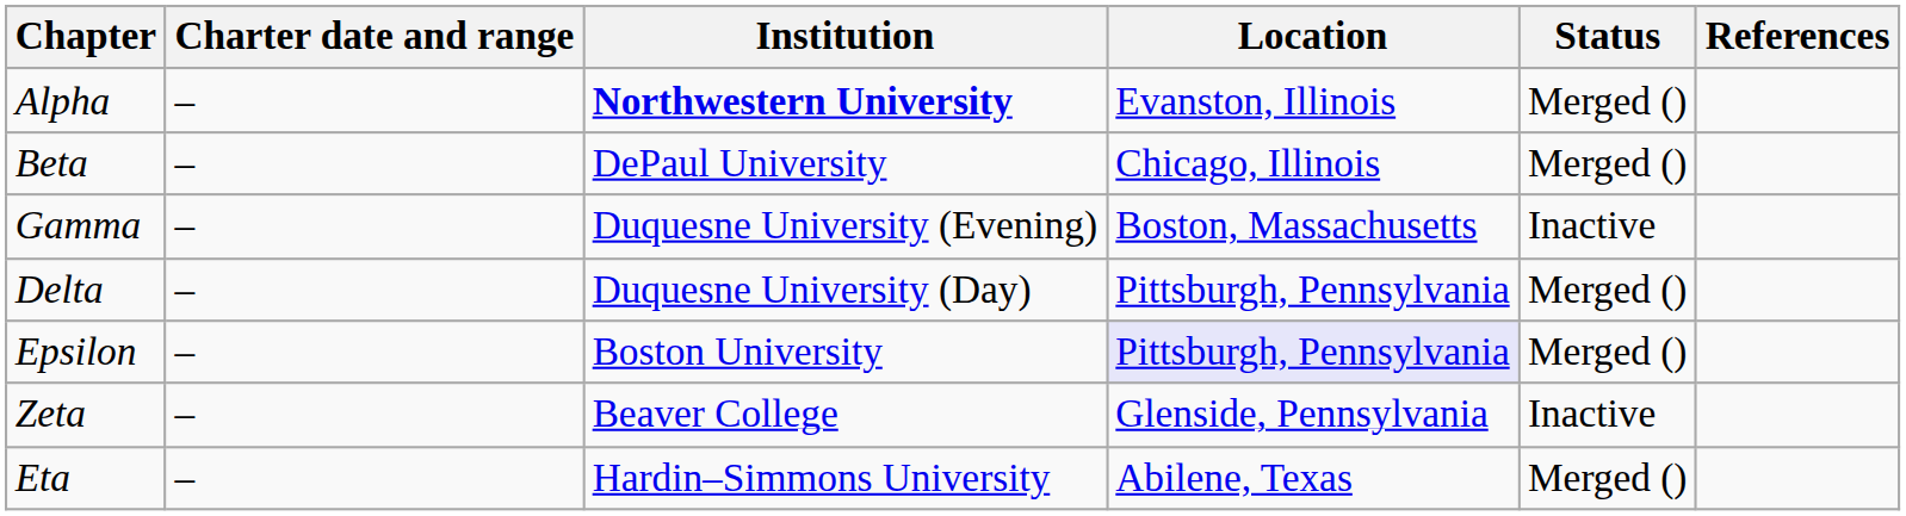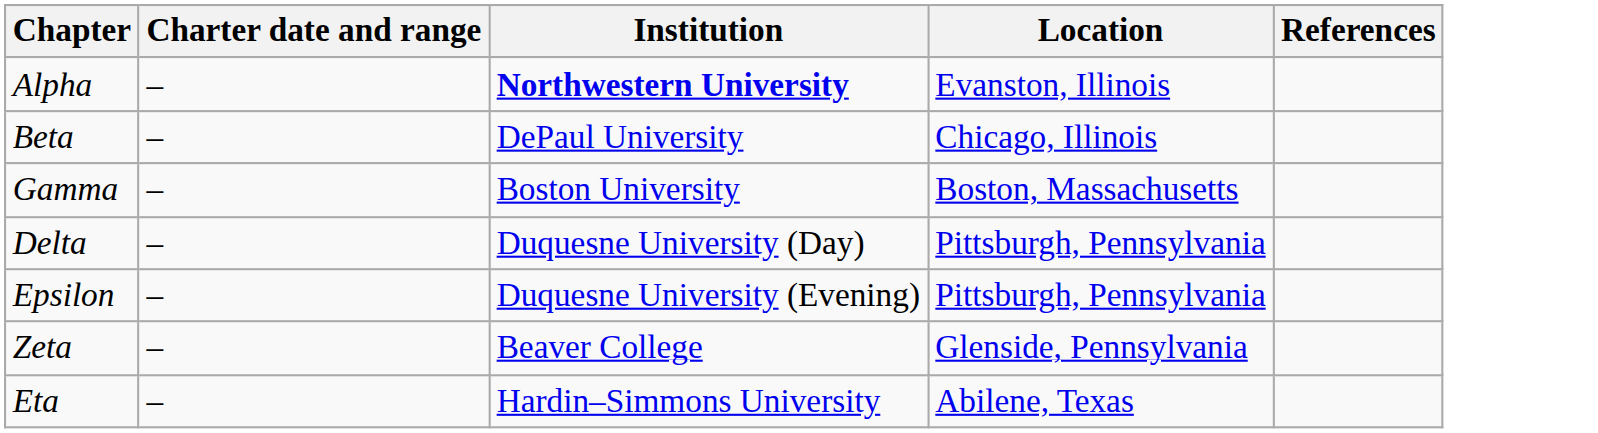- column: Status | Merged () | Merged () | Inactive | Merged () | Merged () | Inactive | Merged ()
Gamma | Institution: Duquesne University (Evening) -> Boston University
Epsilon | Institution: Boston University -> Duquesne University (Evening)
Epsilon | Location: lavender background -> no background
